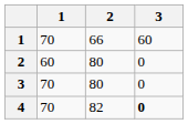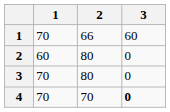4 | 2: 82 -> 70
